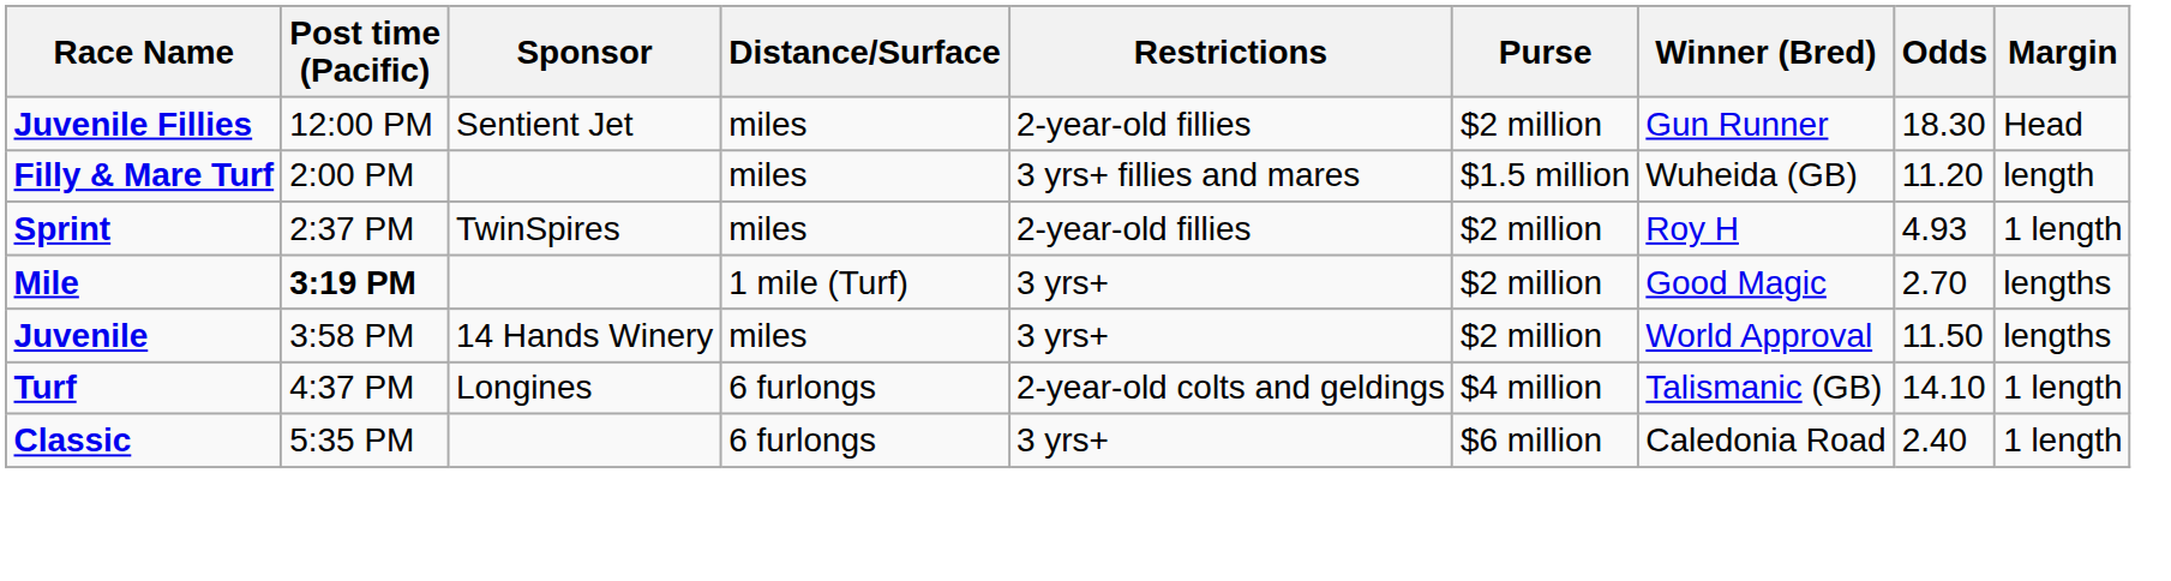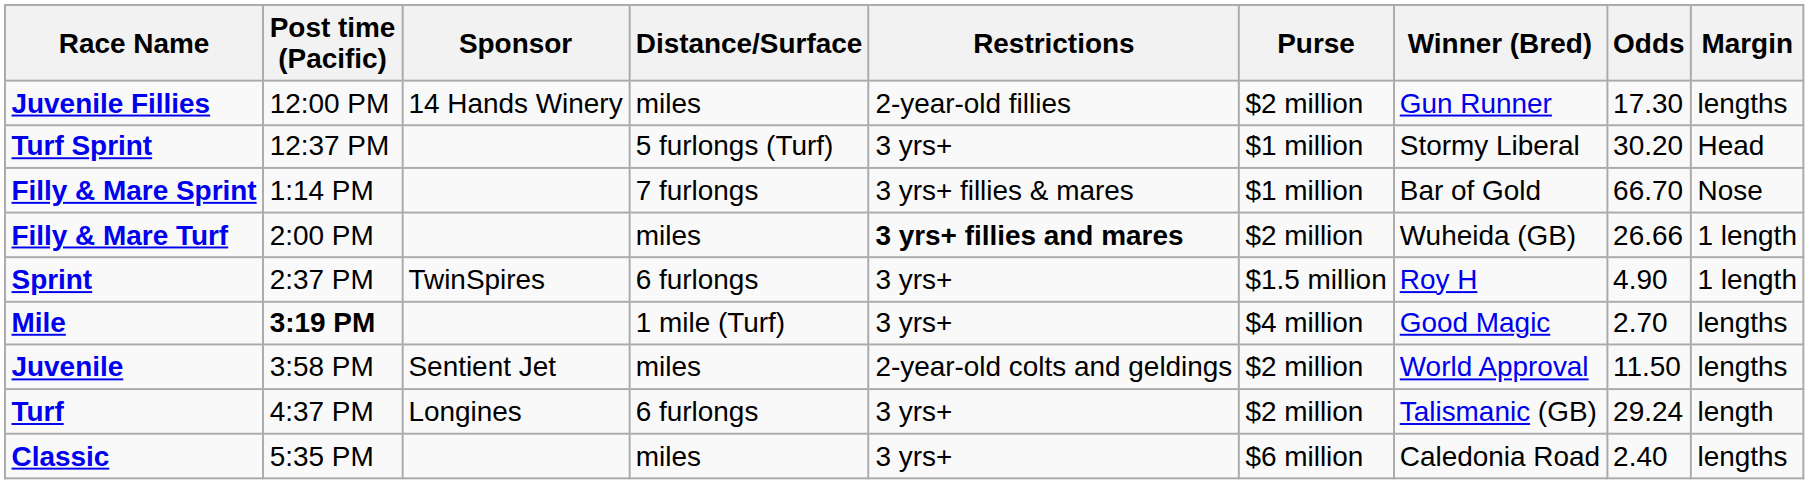Juvenile Fillies | Sponsor: Sentient Jet -> 14 Hands Winery
Juvenile Fillies | Odds: 18.30 -> 17.30
Juvenile Fillies | Margin: Head -> lengths
+ row: Turf Sprint | 12:37 PM | 5 furlongs (Turf) | 3 yrs+ | $1 million | Stormy Liberal | 30.20 | Head
+ row: Filly & Mare Sprint | 1:14 PM | 7 furlongs | 3 yrs+ fillies & mares | $1 million | Bar of Gold | 66.70 | Nose
Filly & Mare Turf | Restrictions: normal -> bold
Filly & Mare Turf | Purse: $1.5 million -> $2 million
Filly & Mare Turf | Odds: 11.20 -> 26.66
Filly & Mare Turf | Margin: length -> 1 length
Sprint | Distance/Surface: miles -> 6 furlongs
Sprint | Restrictions: 2-year-old fillies -> 3 yrs+
Sprint | Purse: $2 million -> $1.5 million
Sprint | Odds: 4.93 -> 4.90
Mile | Purse: $2 million -> $4 million
Juvenile | Sponsor: 14 Hands Winery -> Sentient Jet
Juvenile | Restrictions: 3 yrs+ -> 2-year-old colts and geldings
Turf | Restrictions: 2-year-old colts and geldings -> 3 yrs+
Turf | Purse: $4 million -> $2 million
Turf | Odds: 14.10 -> 29.24
Turf | Margin: 1 length -> length
Classic | Distance/Surface: 6 furlongs -> miles
Classic | Margin: 1 length -> lengths
